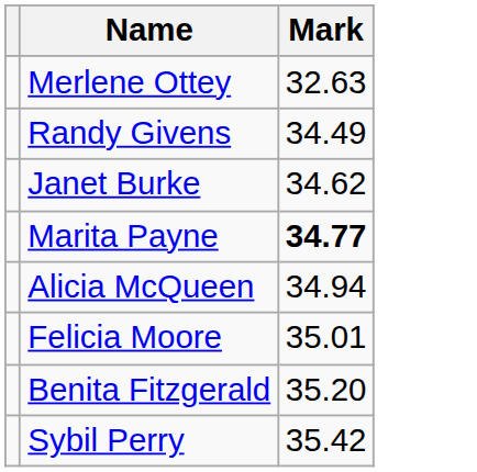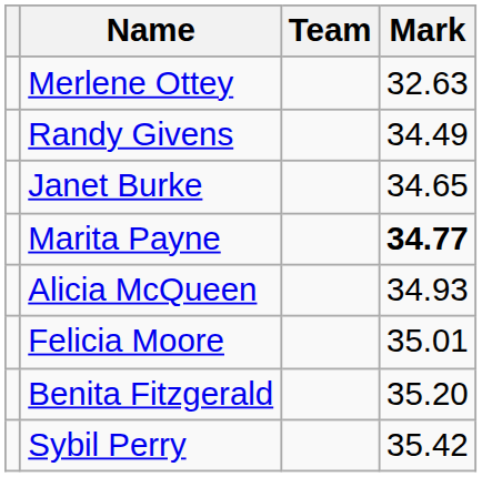+ column: Team
Janet Burke | Mark: 34.62 -> 34.65
Alicia McQueen | Mark: 34.94 -> 34.93
